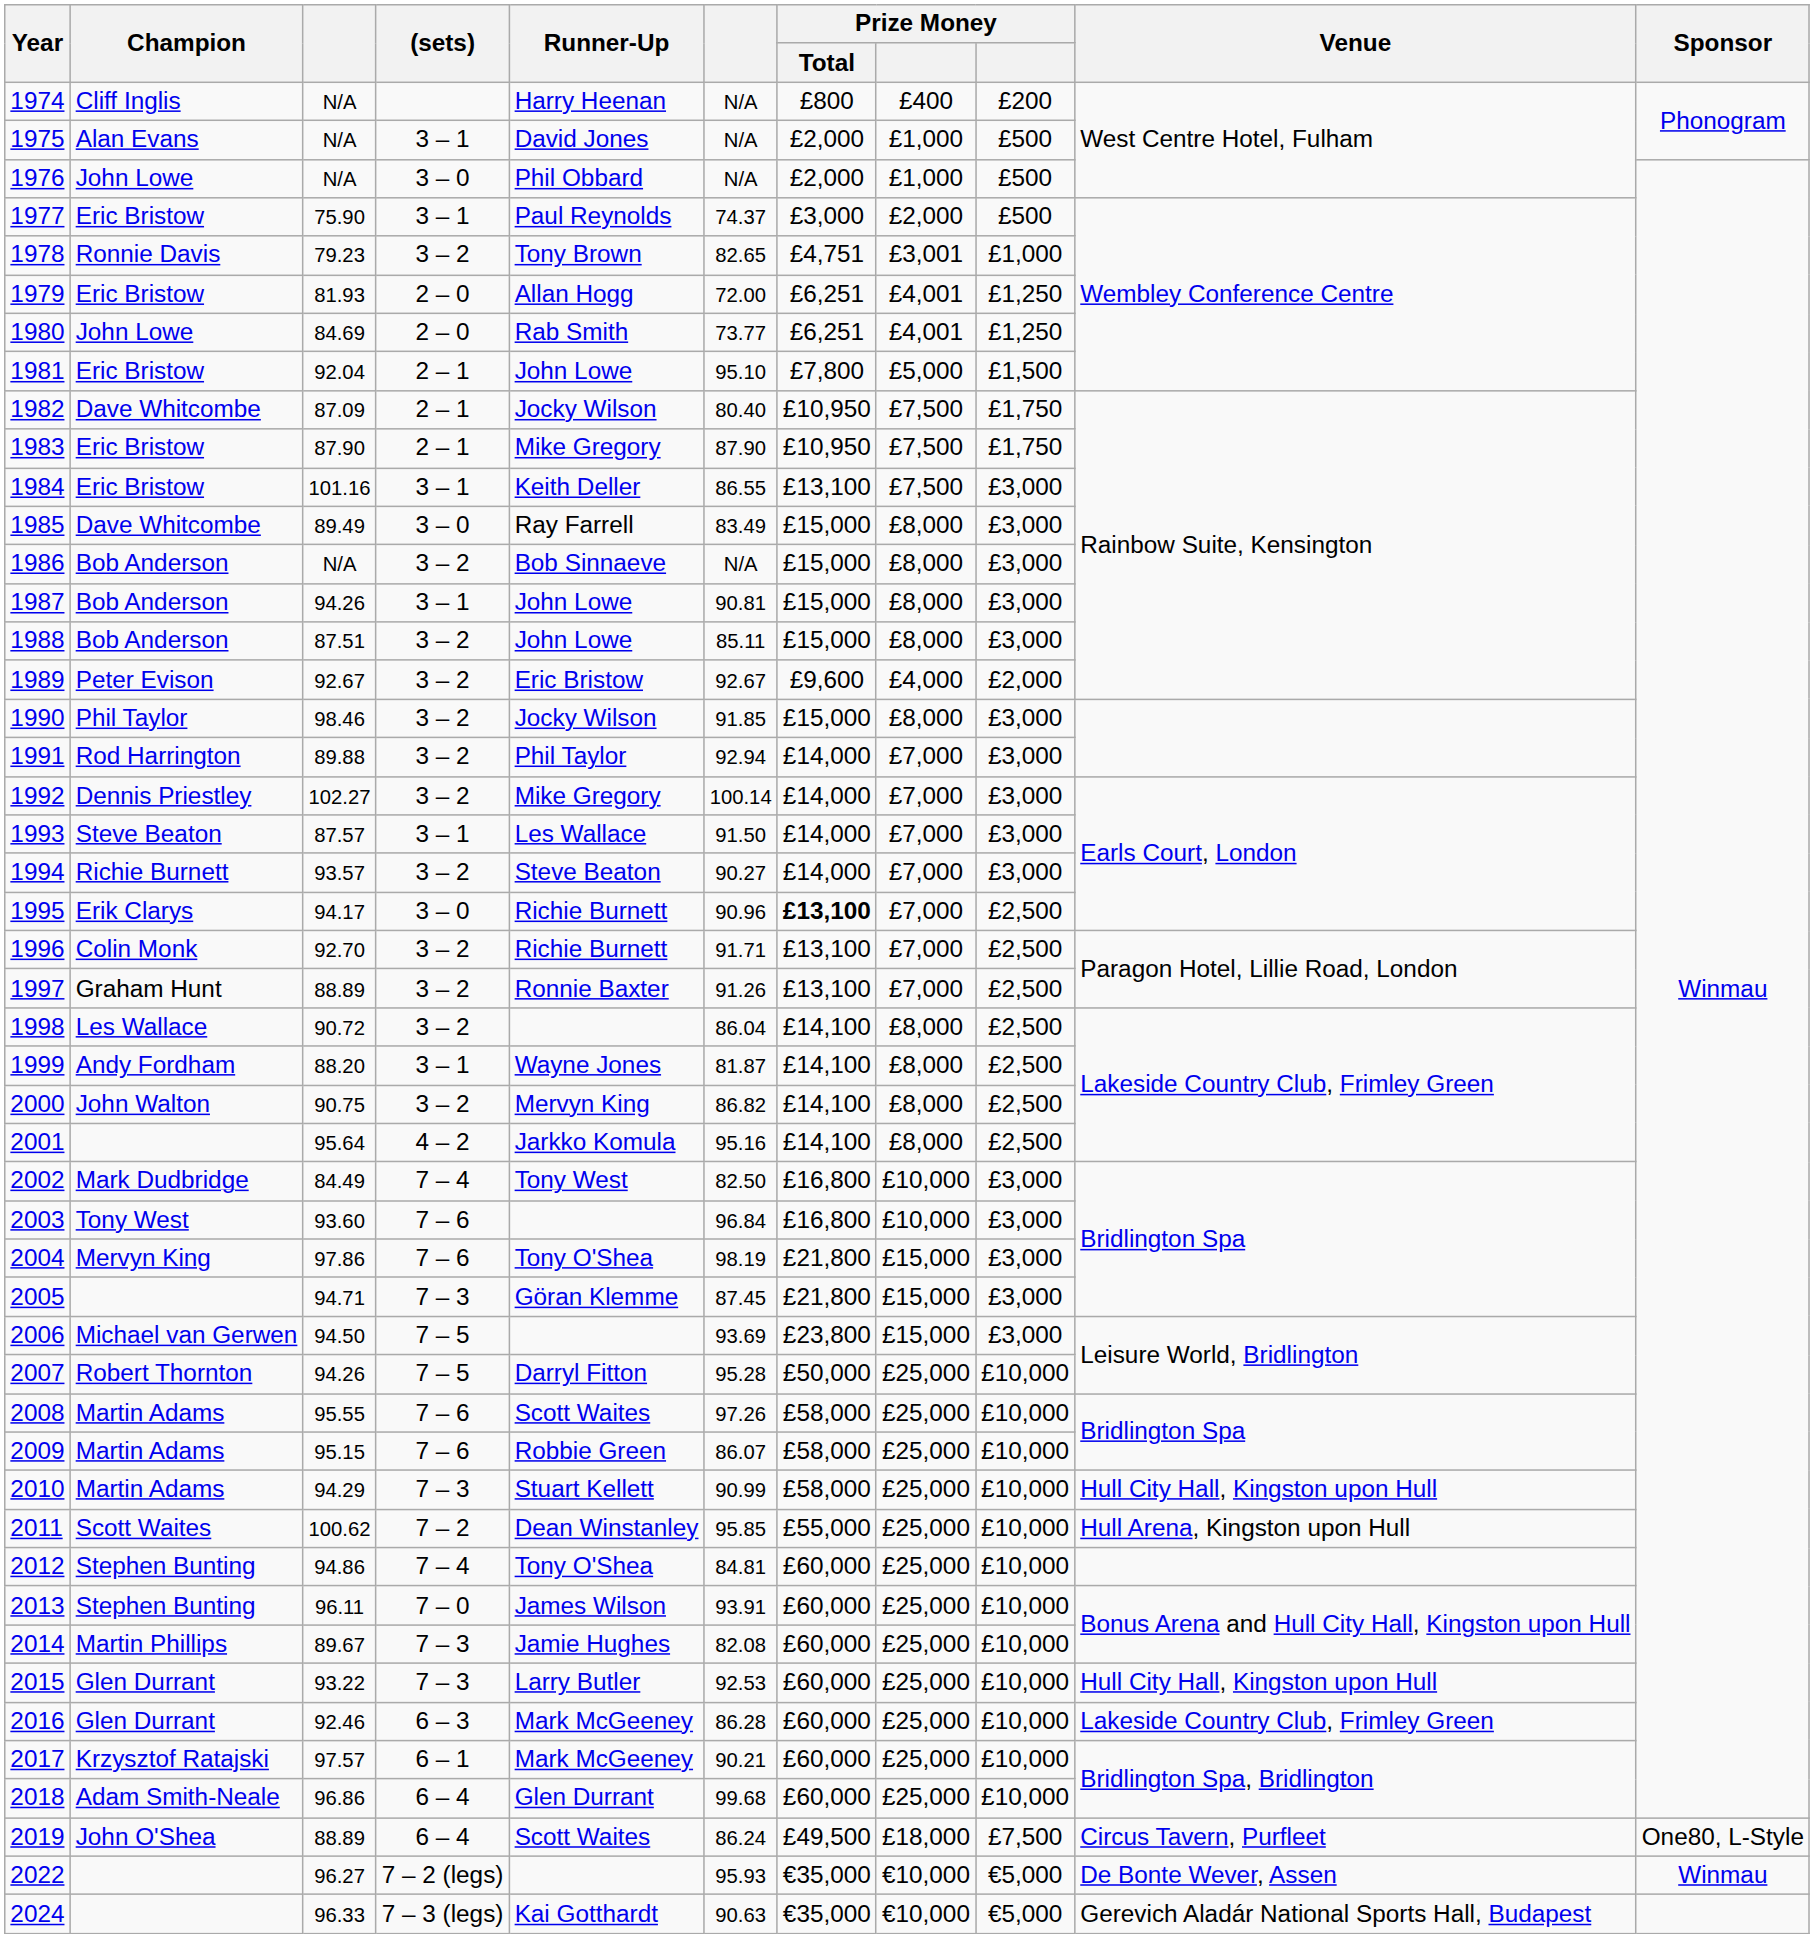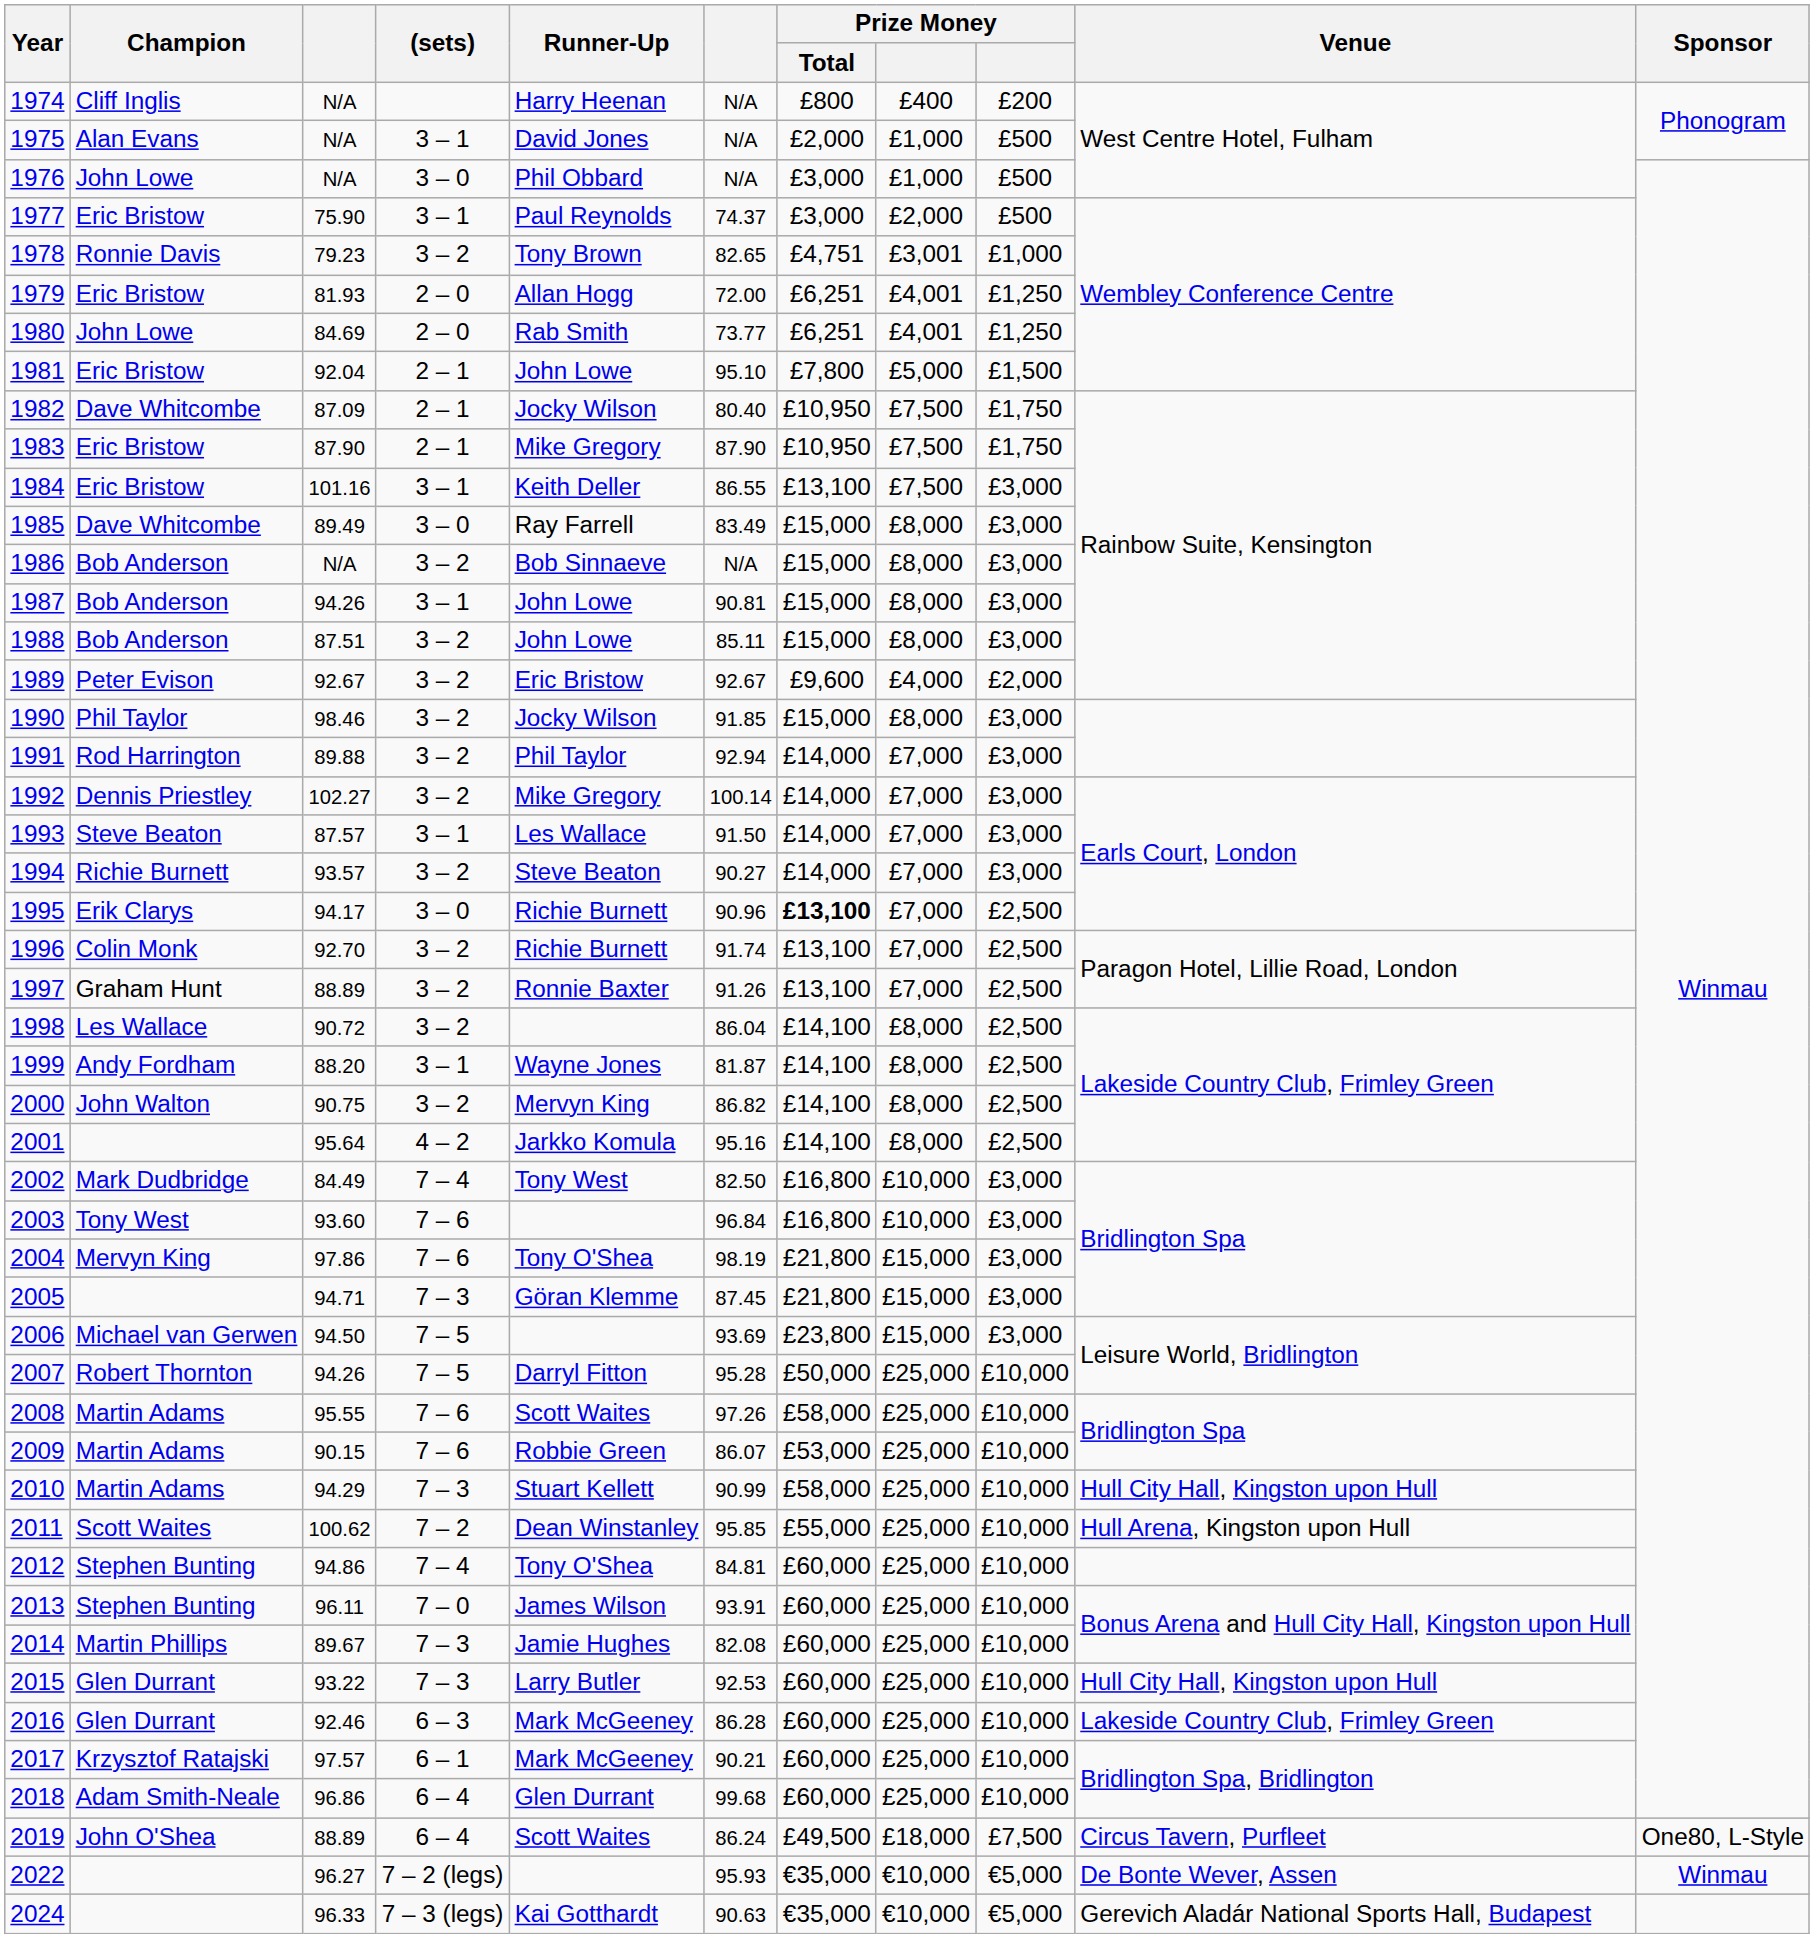1976 | Prize Money / Total: £2,000 -> £3,000
1996 | column 6: 91.71 -> 91.74
2009 | column 3: 95.15 -> 90.15
2009 | Prize Money / Total: £58,000 -> £53,000
